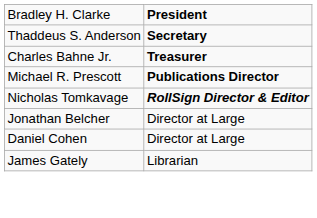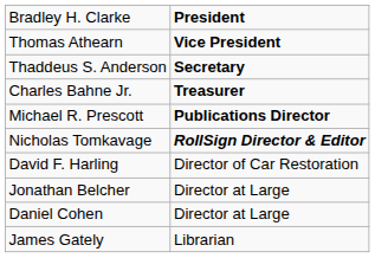+ row: Thomas Athearn | Vice President
+ row: David F. Harling | Director of Car Restoration
